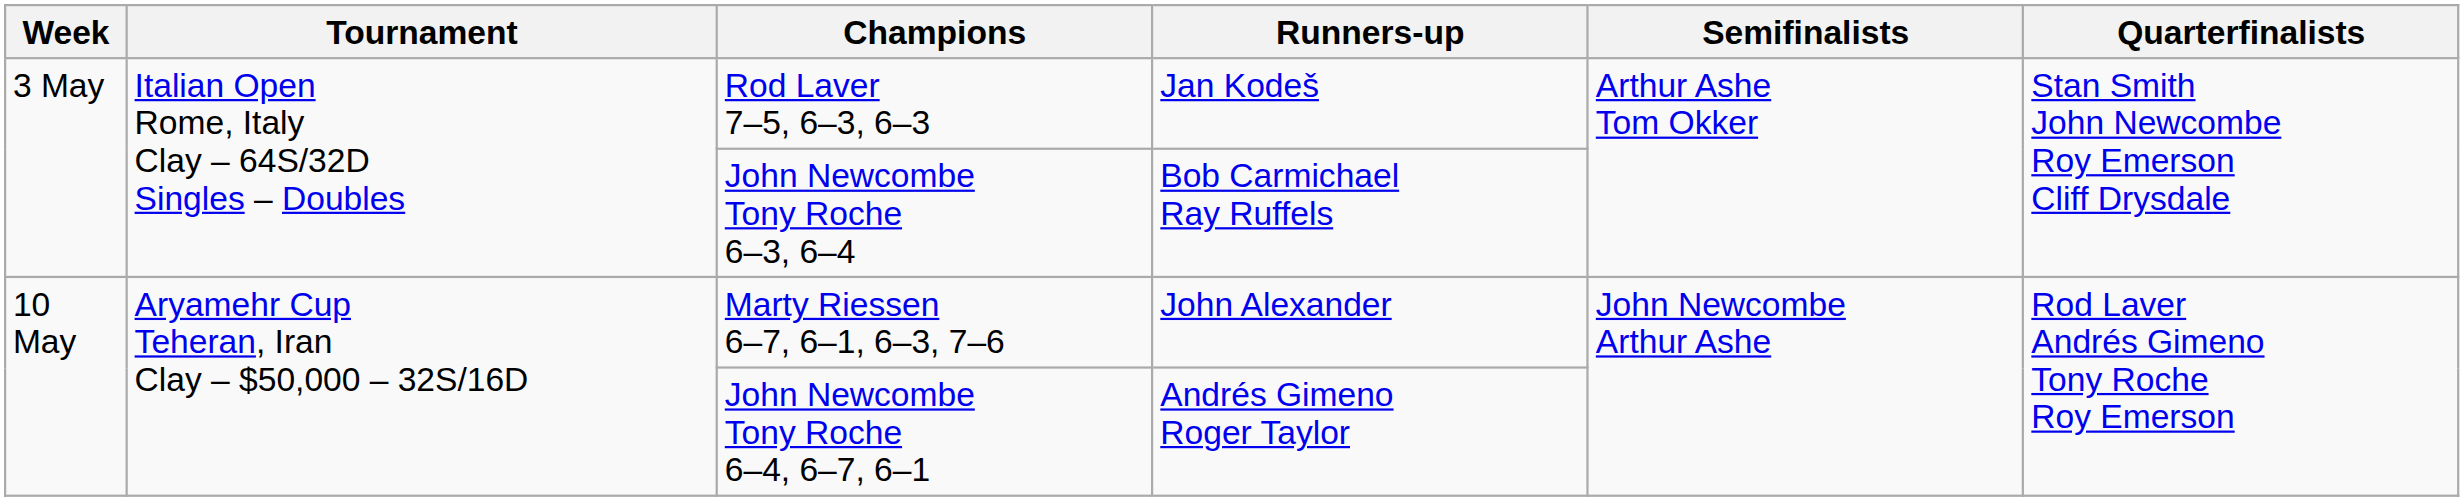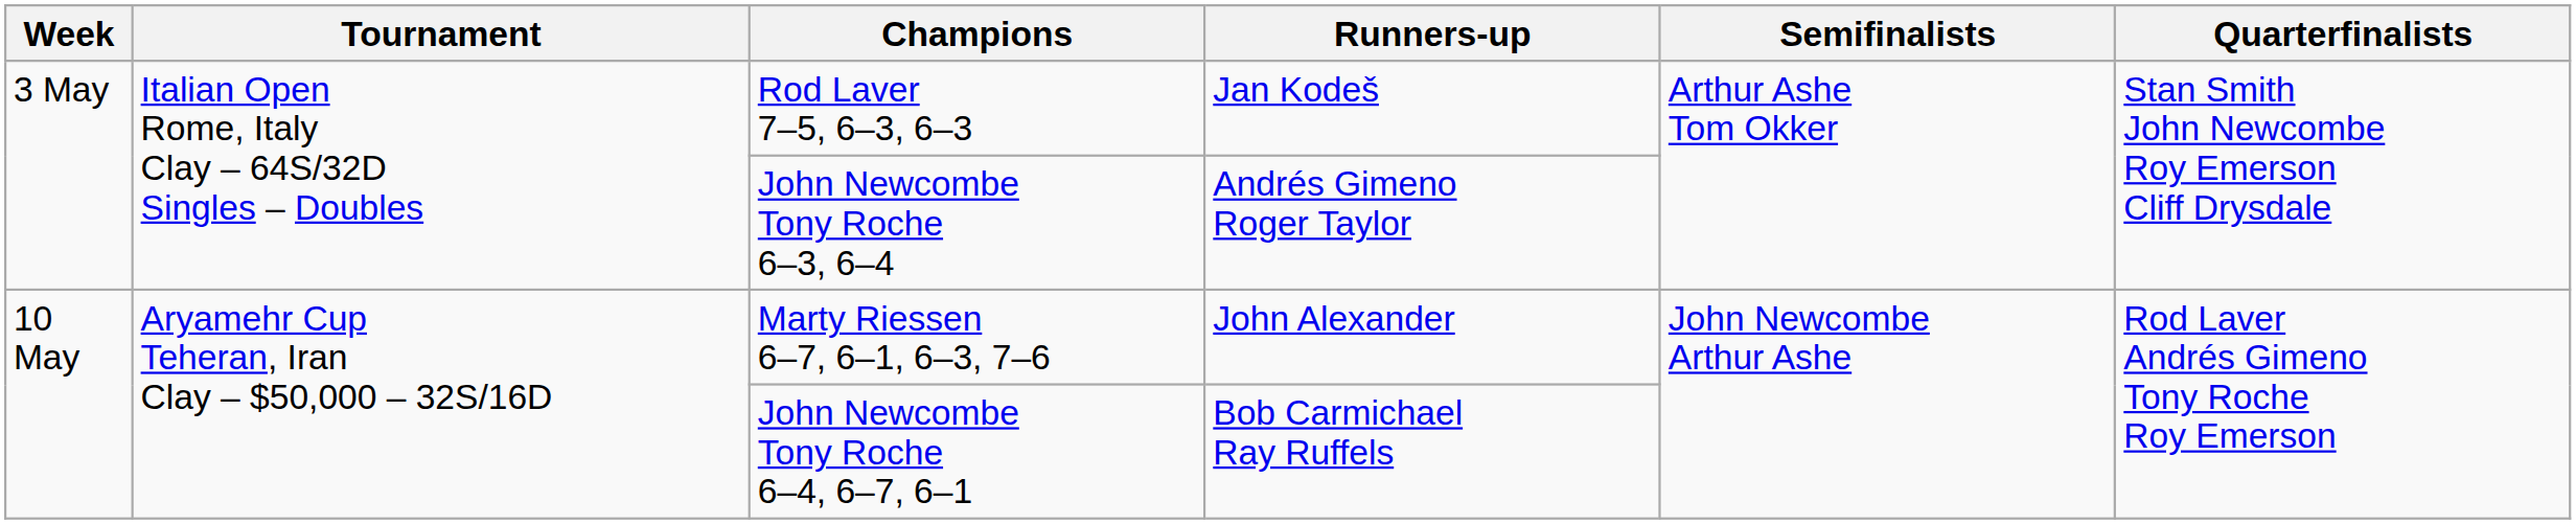John Newcombe Tony Roche 6–3, 6–4 | Runners-up: Bob Carmichael Ray Ruffels -> Andrés Gimeno Roger Taylor
John Newcombe Tony Roche 6–4, 6–7, 6–1 | Runners-up: Andrés Gimeno Roger Taylor -> Bob Carmichael Ray Ruffels
